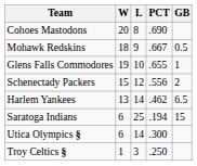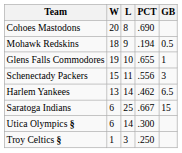Mohawk Redskins | PCT: .667 -> .194
Schenectady Packers | L: 12 -> 11
Schenectady Packers | GB: 2 -> 3
Saratoga Indians | PCT: .194 -> .667
